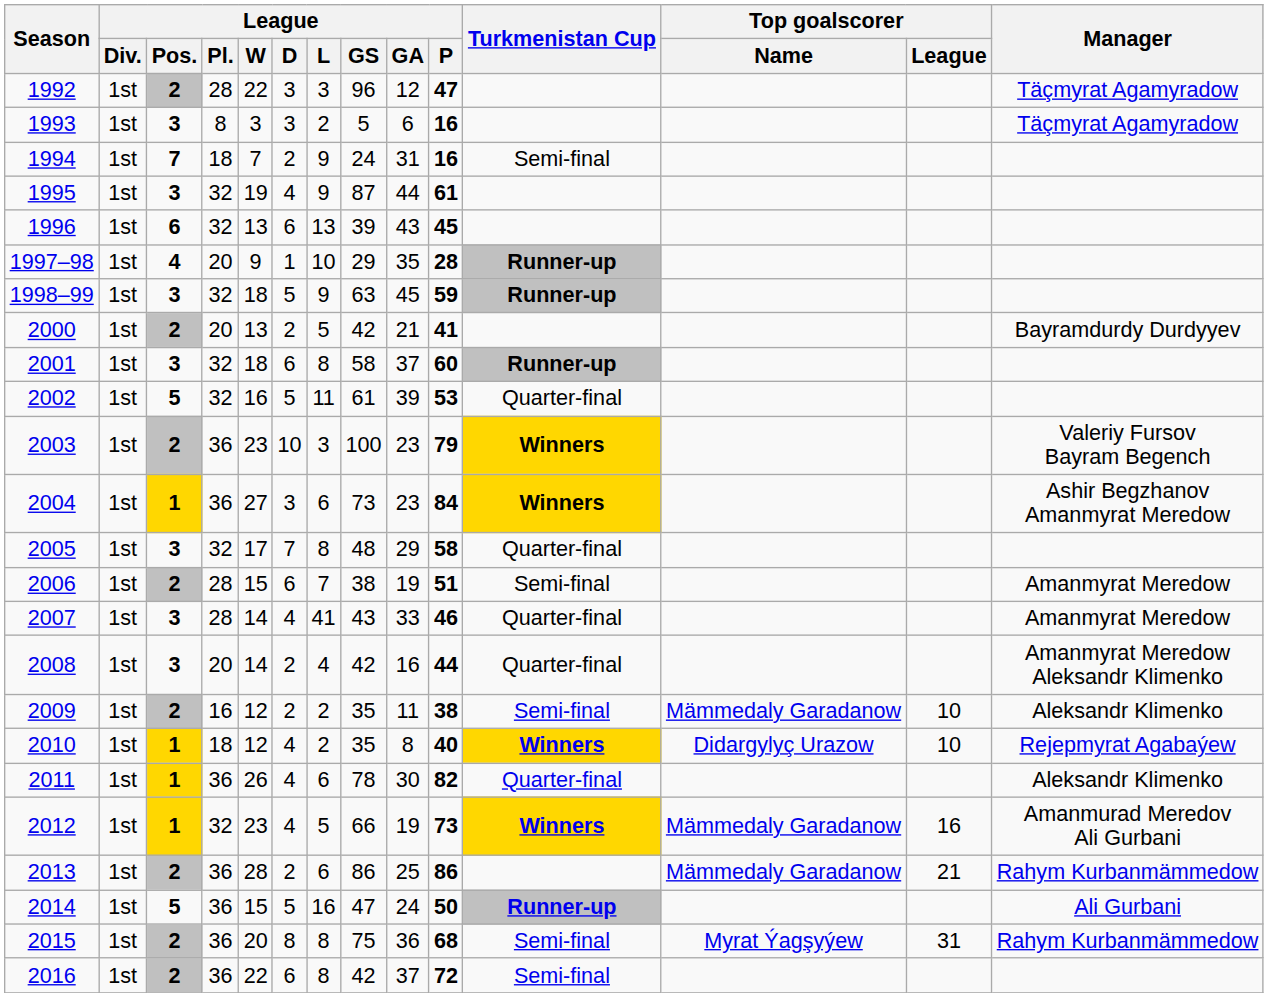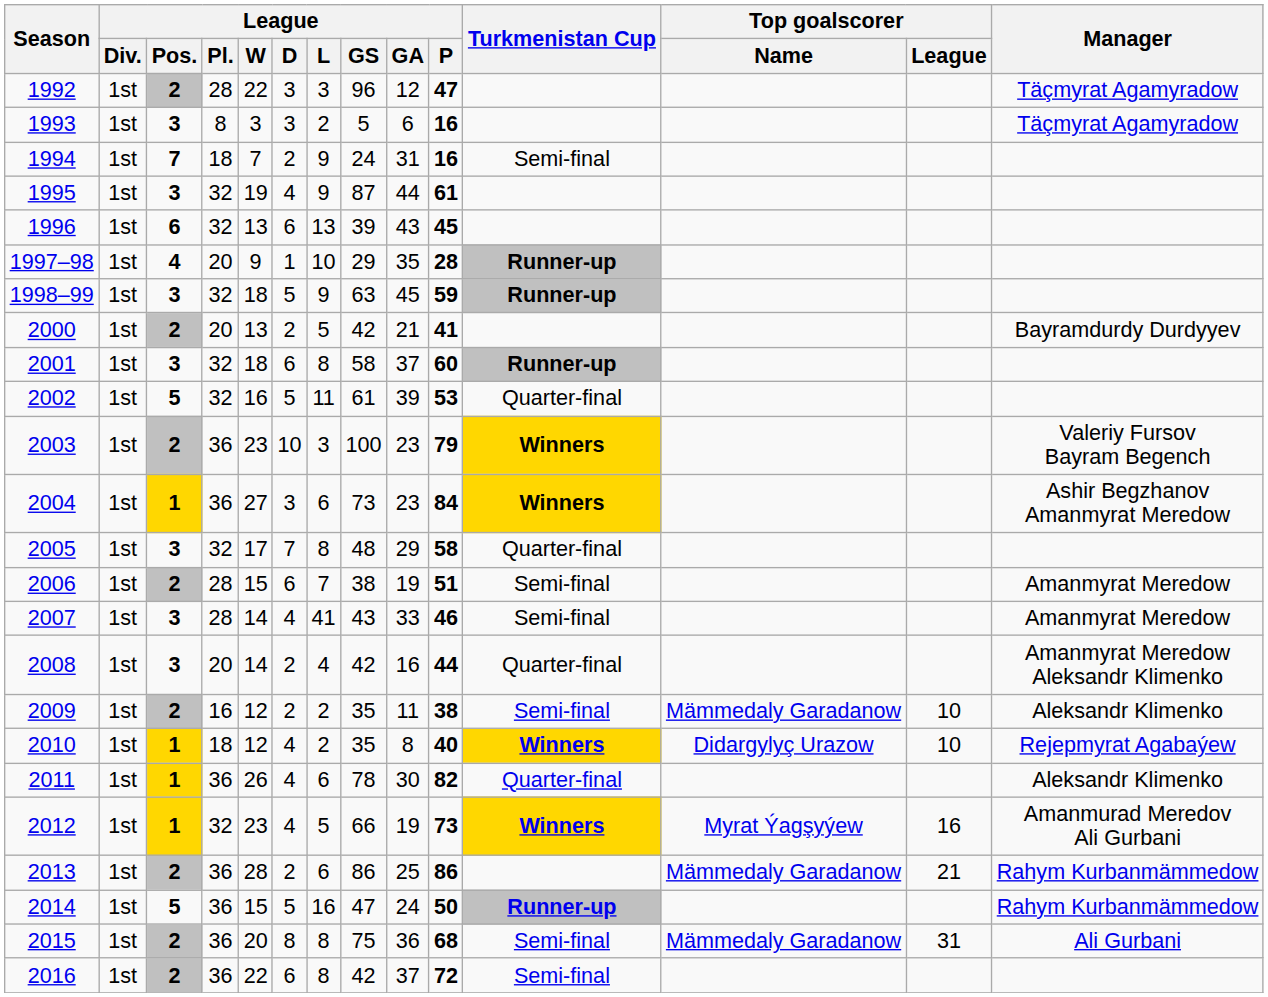2007 | Turkmenistan Cup: Quarter-final -> Semi-final
2012 | Top goalscorer / Name: Mämmedaly Garadanow -> Myrat Ýagşyýew
2014 | Manager: Ali Gurbani -> Rahym Kurbanmämmedow
2015 | Top goalscorer / Name: Myrat Ýagşyýew -> Mämmedaly Garadanow
2015 | Manager: Rahym Kurbanmämmedow -> Ali Gurbani
